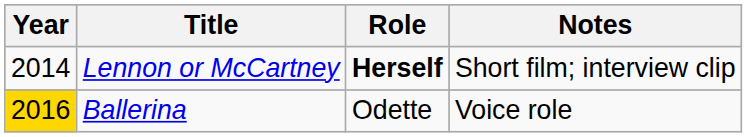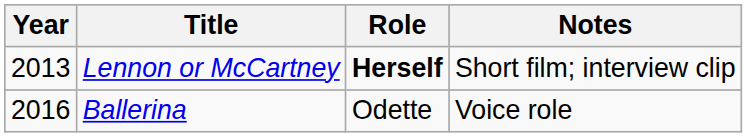Lennon or McCartney | Year: 2014 -> 2013
Ballerina | Year: gold background -> no background
